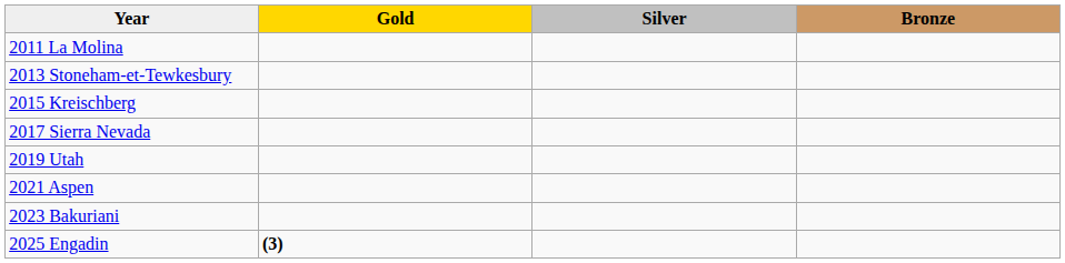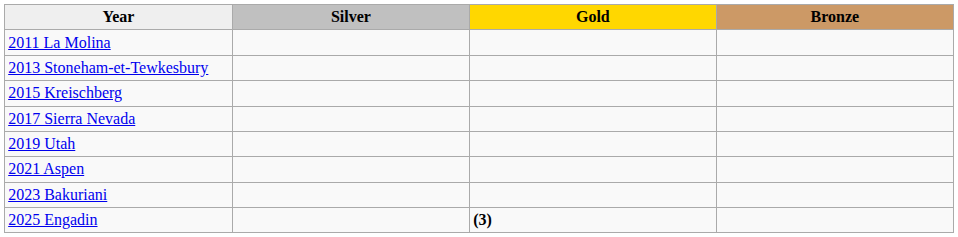columns swapped: Gold <-> Silver
